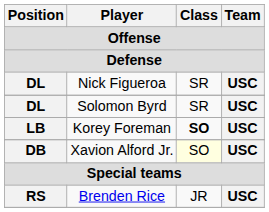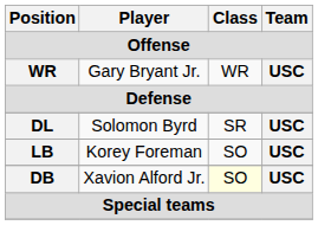+ row: WR | Gary Bryant Jr. | WR | USC
- row: DL | Nick Figueroa | SR | USC
Korey Foreman | Class: bold -> normal
- row: RS | Brenden Rice | JR | USC
